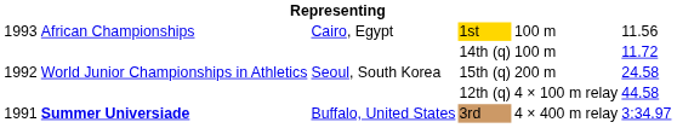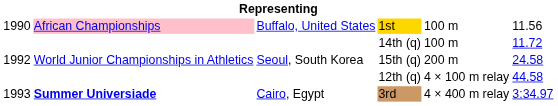1st | column 1: 1993 -> 1990
1st | column 2: no background -> pink background
1st | column 3: Cairo, Egypt -> Buffalo, United States
3rd | column 1: 1991 -> 1993
3rd | column 3: Buffalo, United States -> Cairo, Egypt
